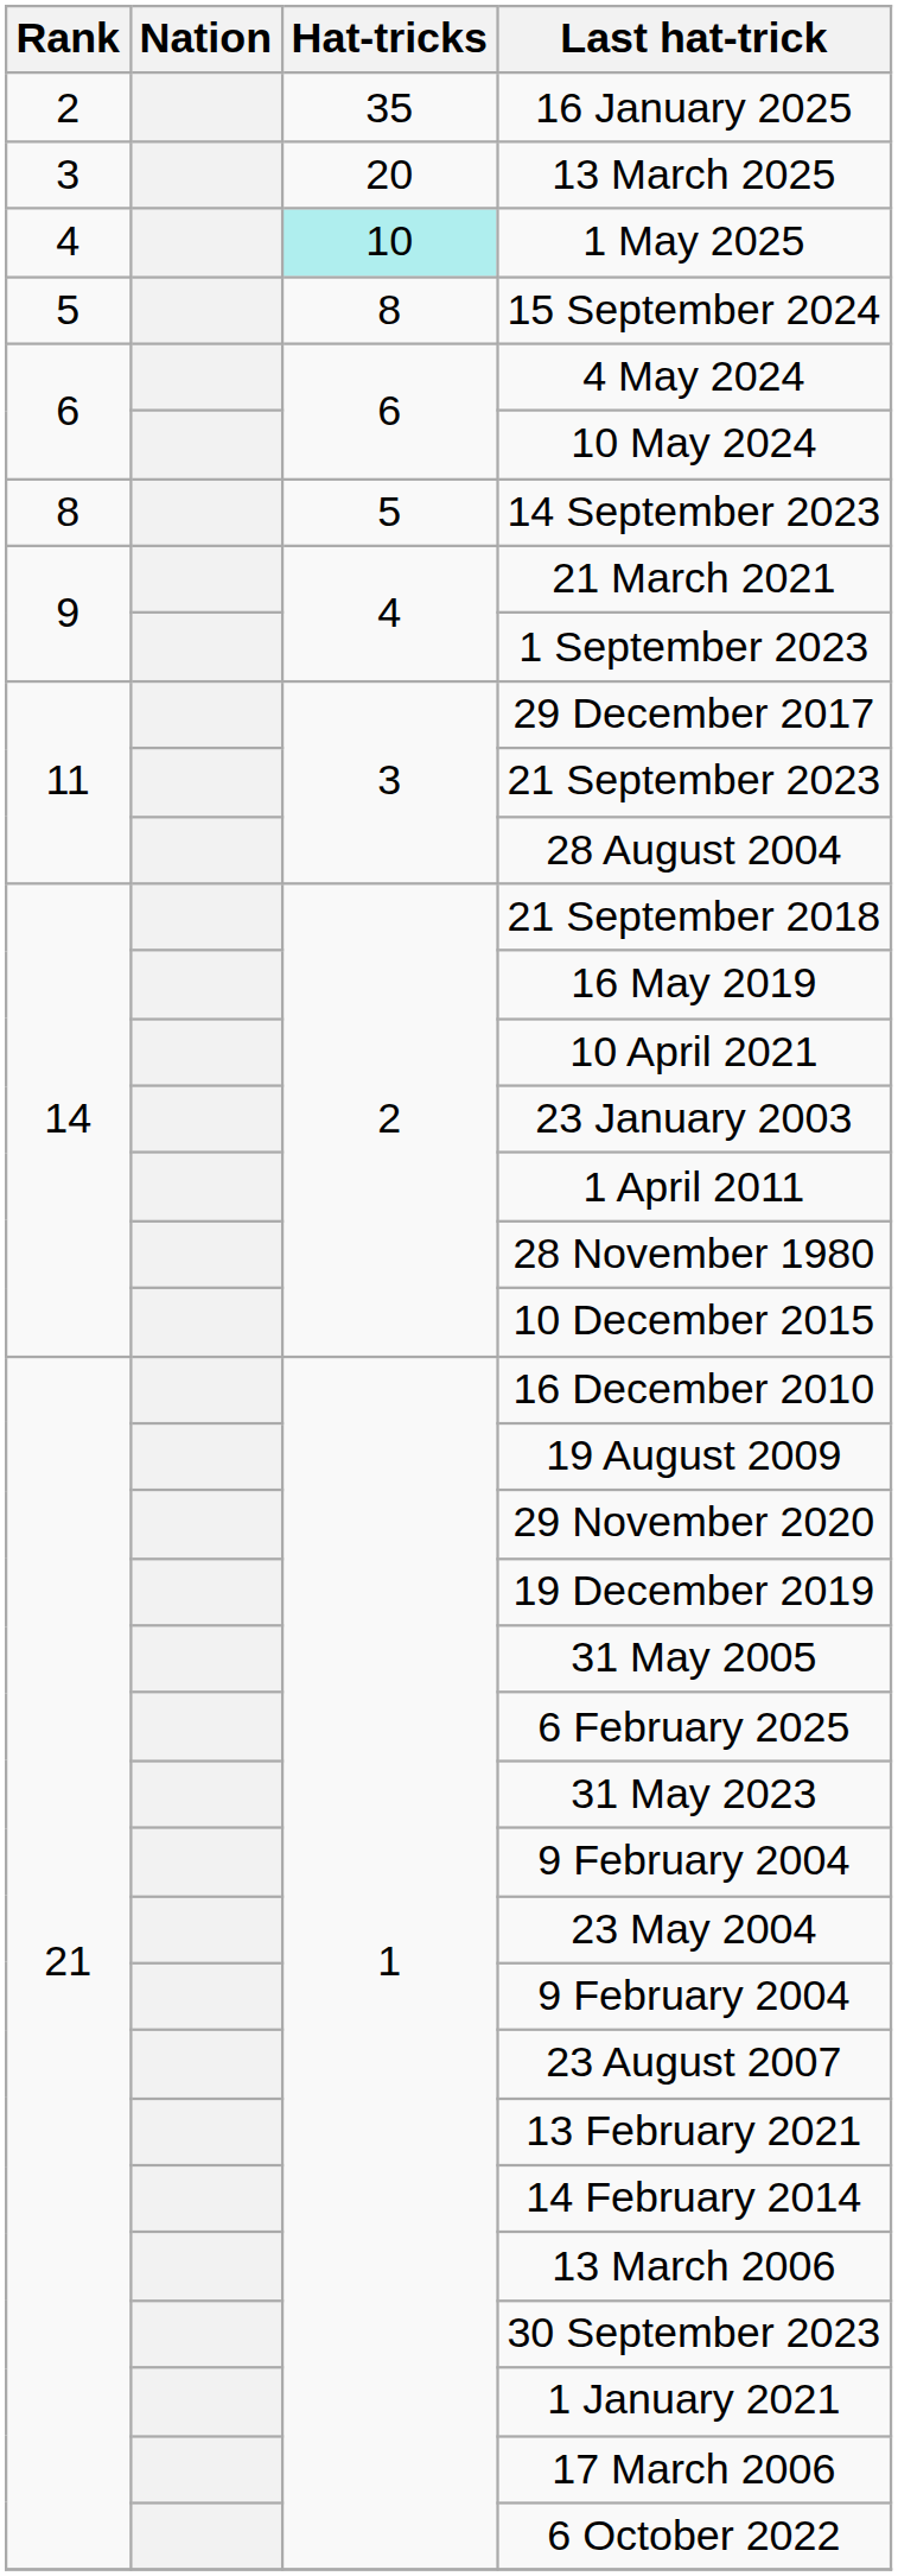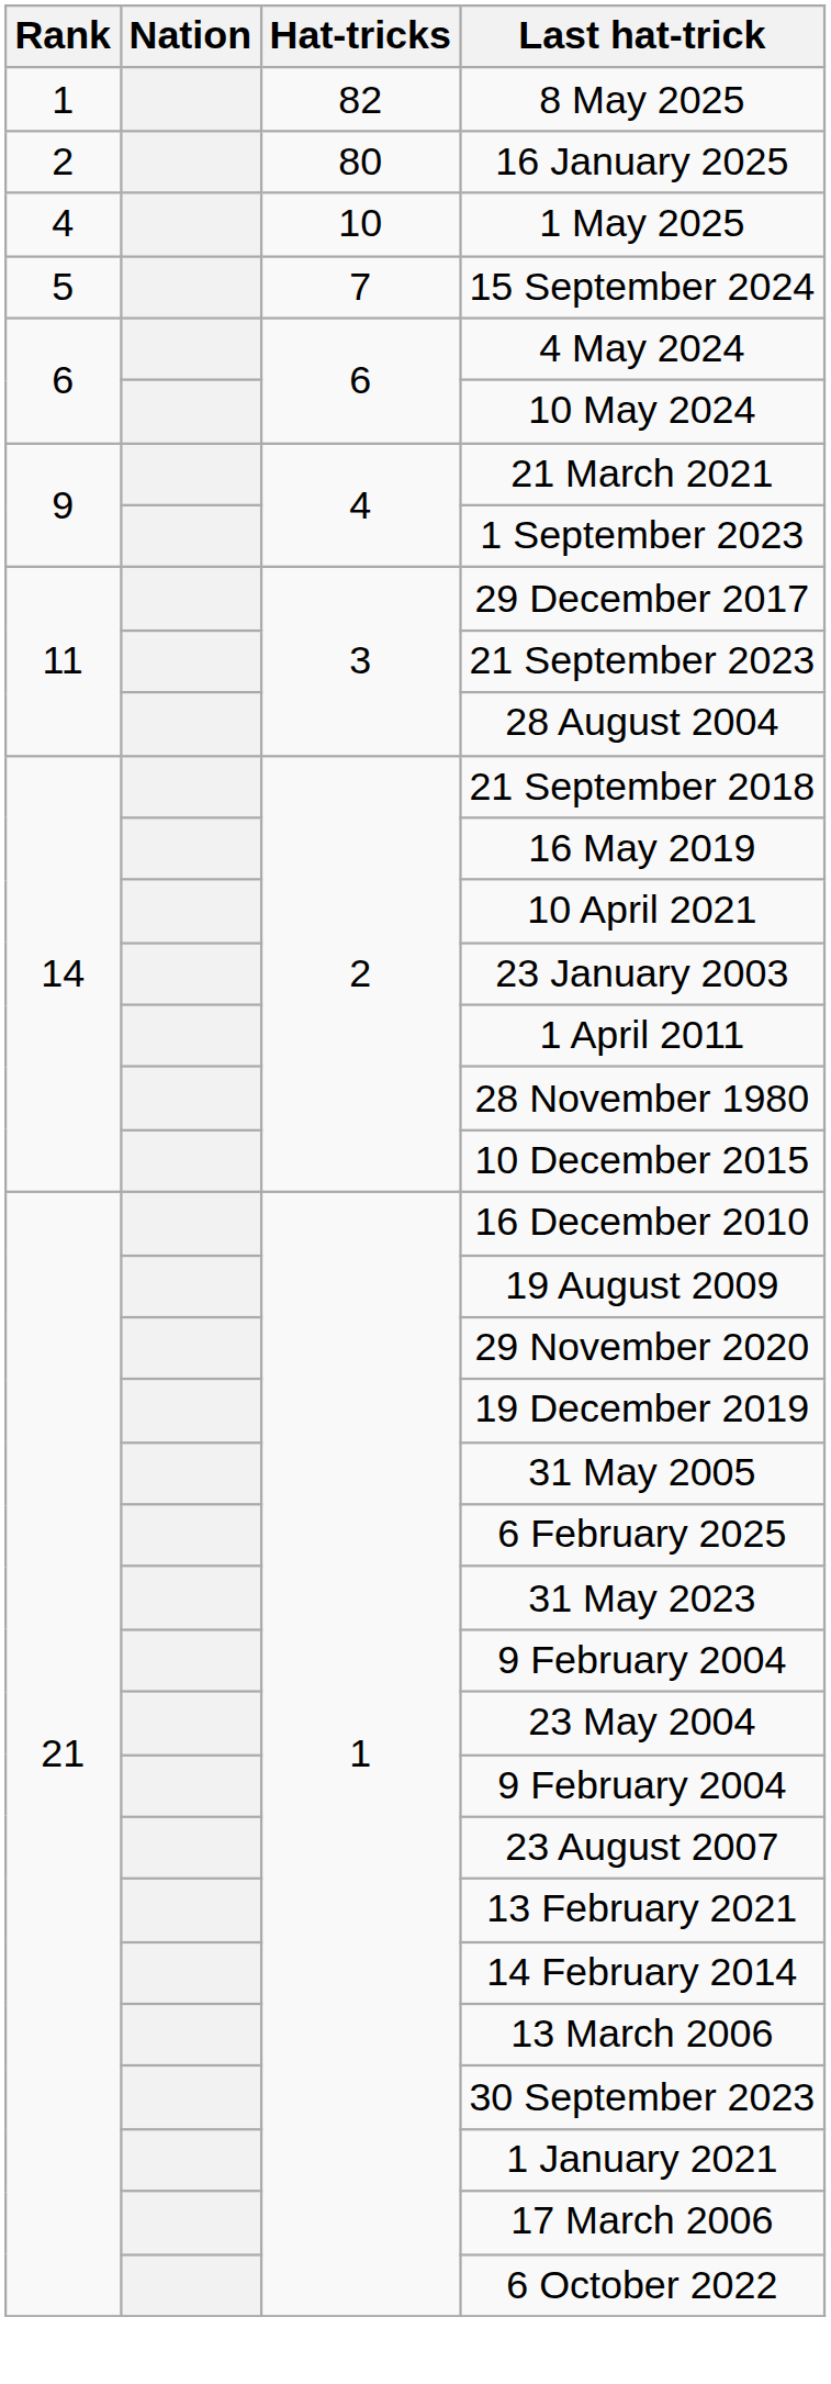+ row: 1 | 82 | 8 May 2025
16 January 2025 | Hat-tricks: 35 -> 80
- row: 3 | 20 | 13 March 2025
1 May 2025 | Hat-tricks: paleturquoise background -> no background
15 September 2024 | Hat-tricks: 8 -> 7
- row: 8 | 5 | 14 September 2023
